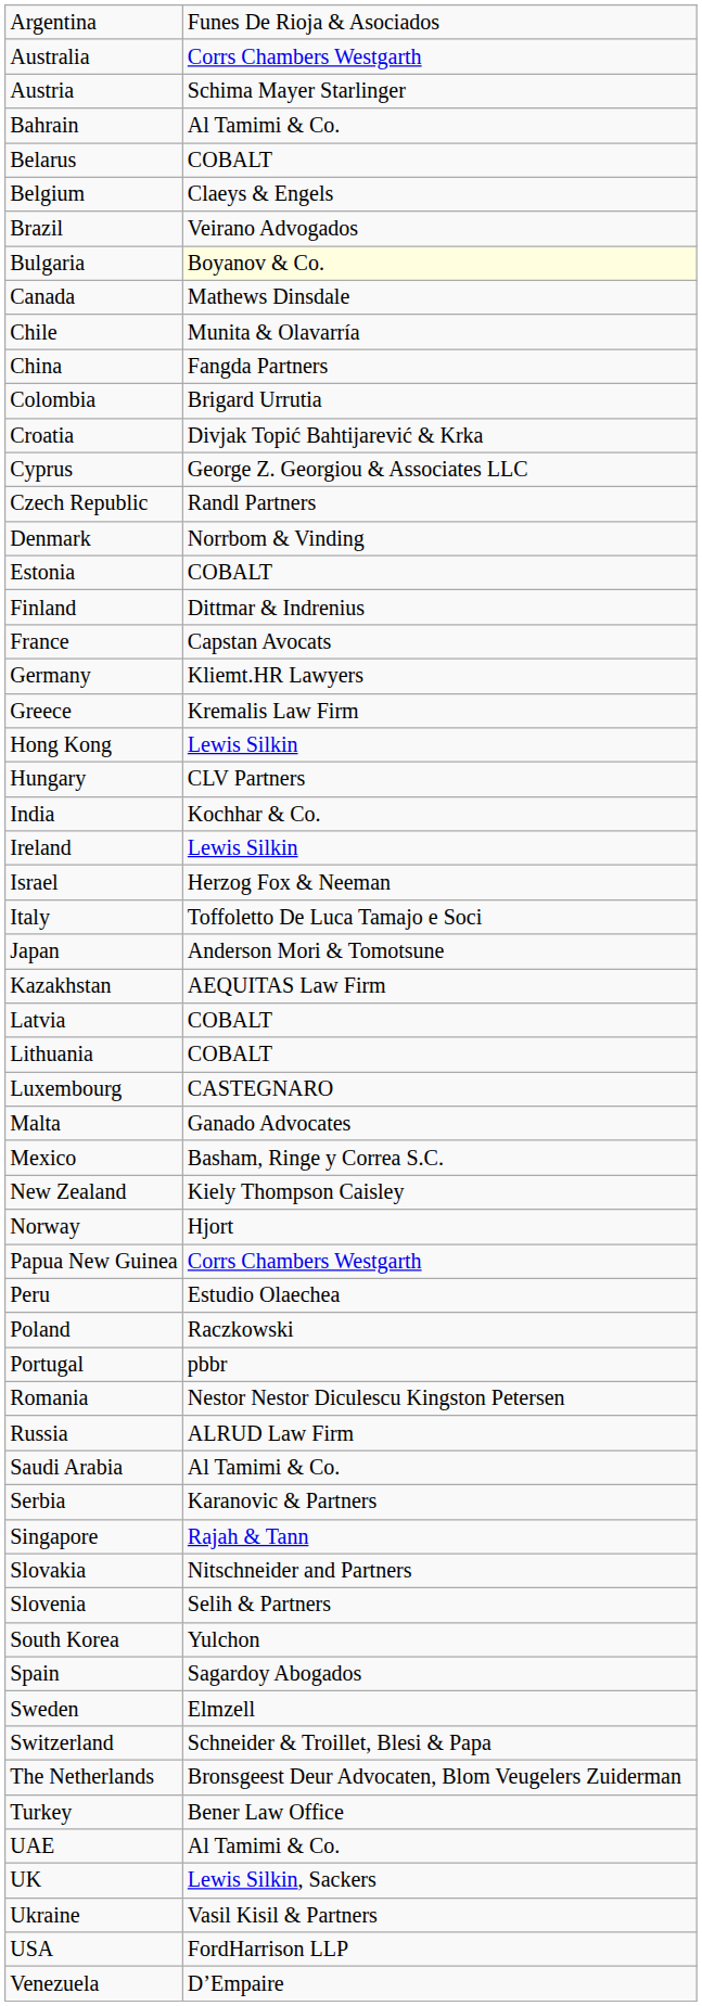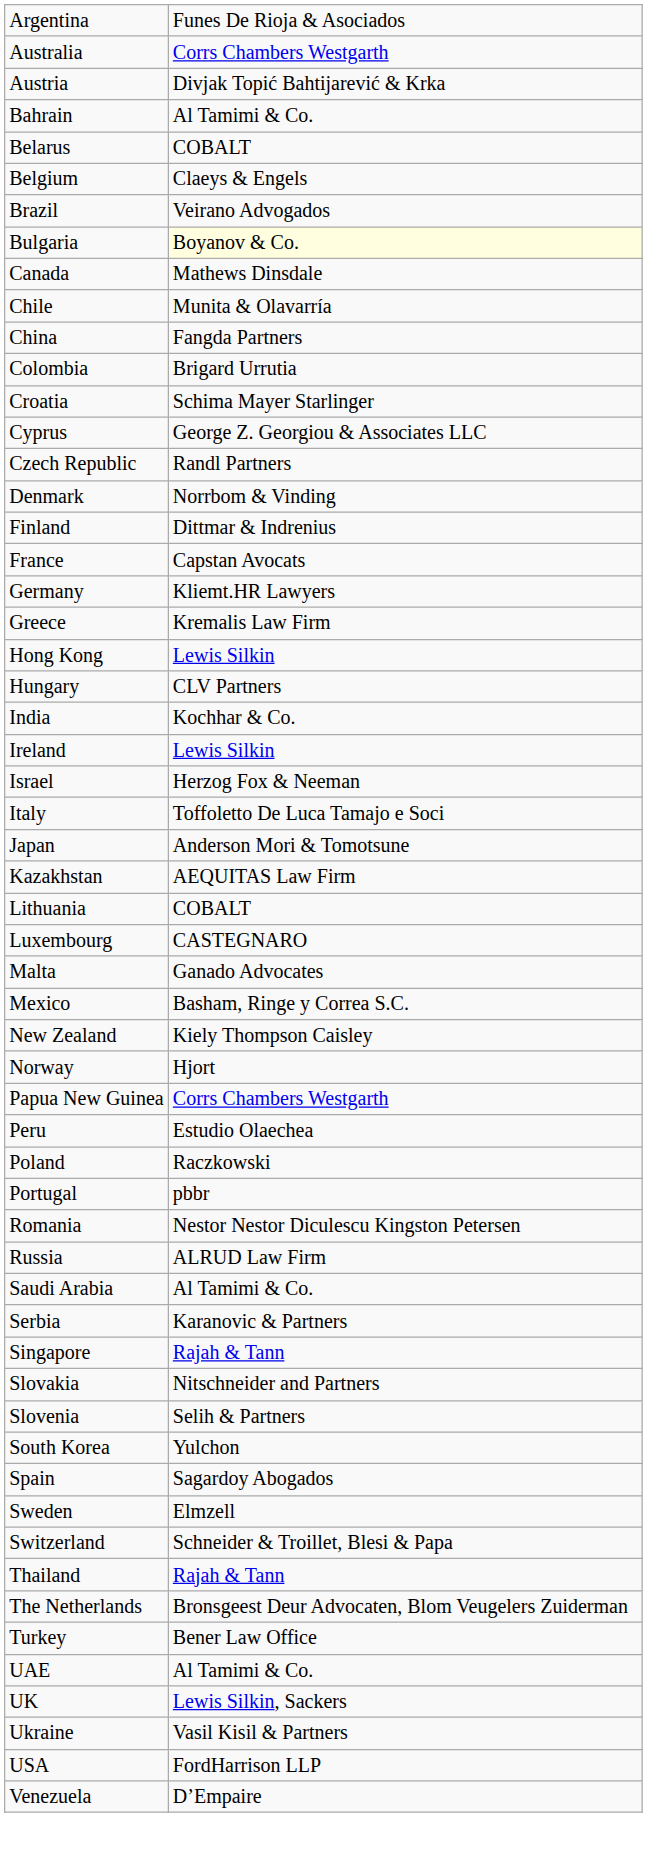Austria | column 2: Schima Mayer Starlinger -> Divjak Topić Bahtijarević & Krka
Croatia | column 2: Divjak Topić Bahtijarević & Krka -> Schima Mayer Starlinger
- row: Estonia | COBALT
- row: Latvia | COBALT
+ row: Thailand | Rajah & Tann
